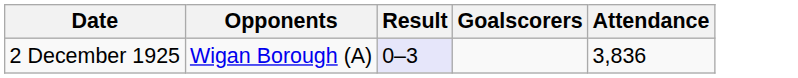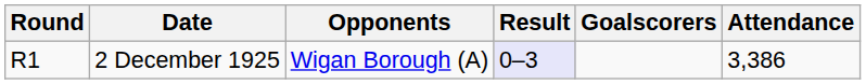+ column: Round | R1
2 December 1925 | Attendance: 3,836 -> 3,386
